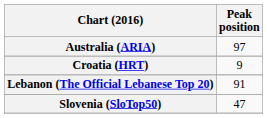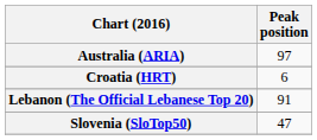Croatia (HRT) | Peak position: 9 -> 6
